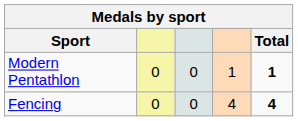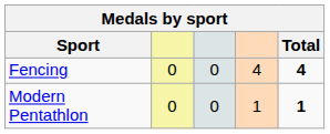rows swapped: Fencing <-> Modern Pentathlon
